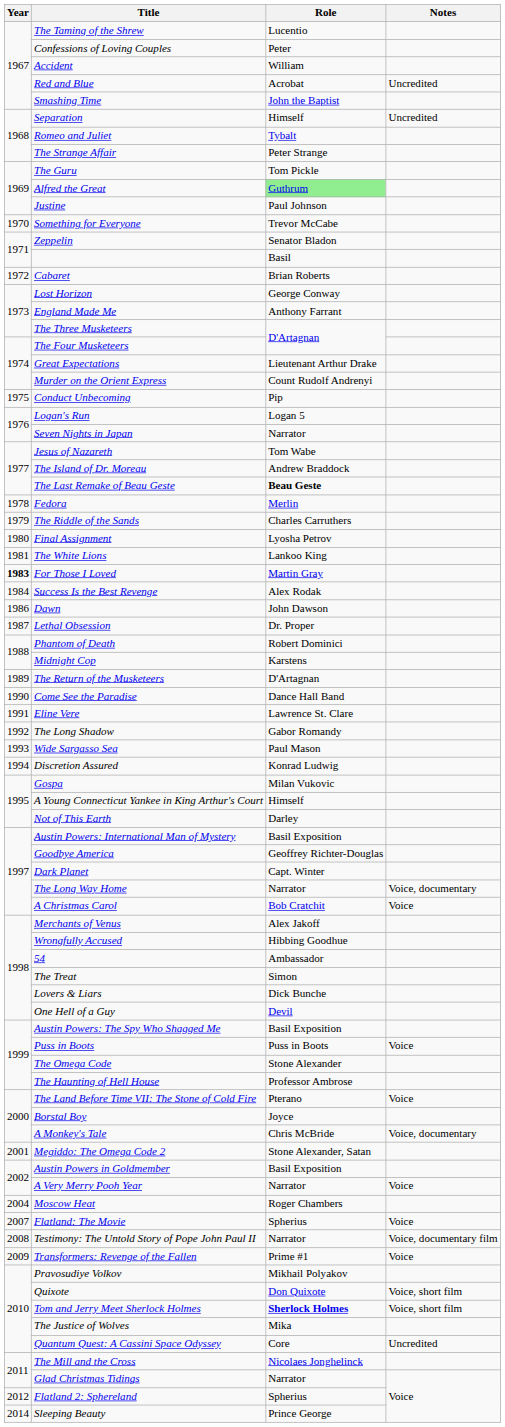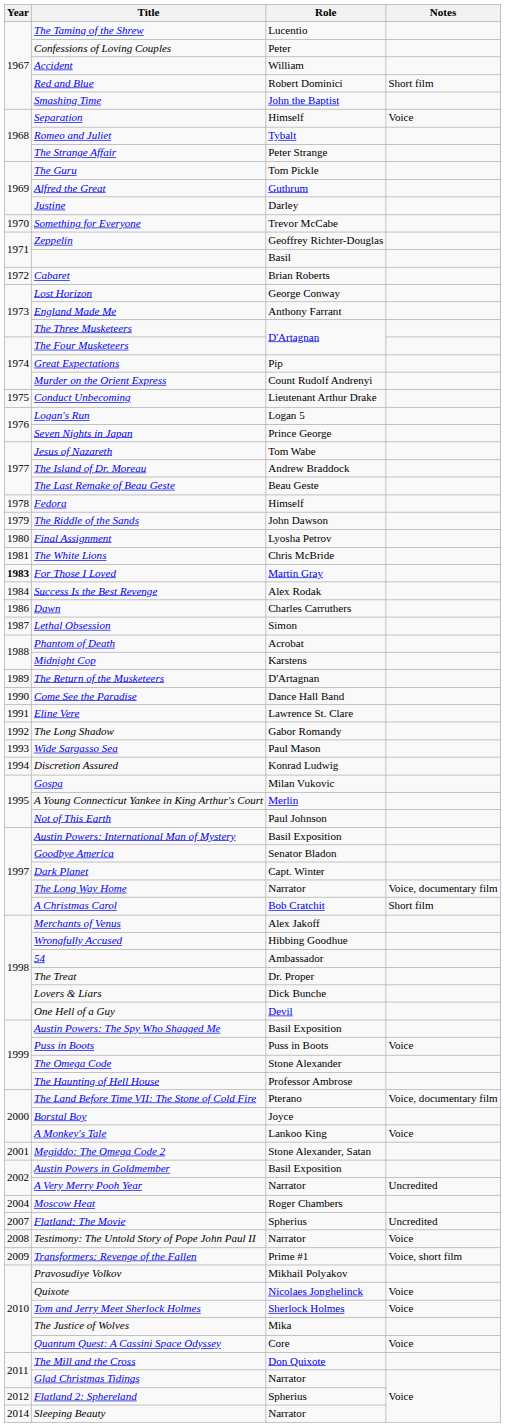Red and Blue | Role: Acrobat -> Robert Dominici
Red and Blue | Notes: Uncredited -> Short film
Separation | Notes: Uncredited -> Voice
Alfred the Great | Role: lightgreen background -> no background
Justine | Role: Paul Johnson -> Darley
Zeppelin | Role: Senator Bladon -> Geoffrey Richter-Douglas
Great Expectations | Role: Lieutenant Arthur Drake -> Pip
Conduct Unbecoming | Role: Pip -> Lieutenant Arthur Drake
Seven Nights in Japan | Role: Narrator -> Prince George
The Last Remake of Beau Geste | Role: bold -> normal
Fedora | Role: Merlin -> Himself
The Riddle of the Sands | Role: Charles Carruthers -> John Dawson
The White Lions | Role: Lankoo King -> Chris McBride
Dawn | Role: John Dawson -> Charles Carruthers
Lethal Obsession | Role: Dr. Proper -> Simon
Phantom of Death | Role: Robert Dominici -> Acrobat
A Young Connecticut Yankee in King Arthur's Court | Role: Himself -> Merlin
Not of This Earth | Role: Darley -> Paul Johnson
Goodbye America | Role: Geoffrey Richter-Douglas -> Senator Bladon
The Long Way Home | Notes: Voice, documentary -> Voice, documentary film
A Christmas Carol | Notes: Voice -> Short film
The Treat | Role: Simon -> Dr. Proper
The Land Before Time VII: The Stone of Cold Fire | Notes: Voice -> Voice, documentary film
A Monkey's Tale | Role: Chris McBride -> Lankoo King
A Monkey's Tale | Notes: Voice, documentary -> Voice
A Very Merry Pooh Year | Notes: Voice -> Uncredited
Flatland: The Movie | Notes: Voice -> Uncredited
Testimony: The Untold Story of Pope John Paul II | Notes: Voice, documentary film -> Voice
Transformers: Revenge of the Fallen | Notes: Voice -> Voice, short film
Quixote | Role: Don Quixote -> Nicolaes Jonghelinck
Quixote | Notes: Voice, short film -> Voice
Tom and Jerry Meet Sherlock Holmes | Role: bold -> normal
Tom and Jerry Meet Sherlock Holmes | Notes: Voice, short film -> Voice
Quantum Quest: A Cassini Space Odyssey | Notes: Uncredited -> Voice
The Mill and the Cross | Role: Nicolaes Jonghelinck -> Don Quixote
Sleeping Beauty | Role: Prince George -> Narrator
